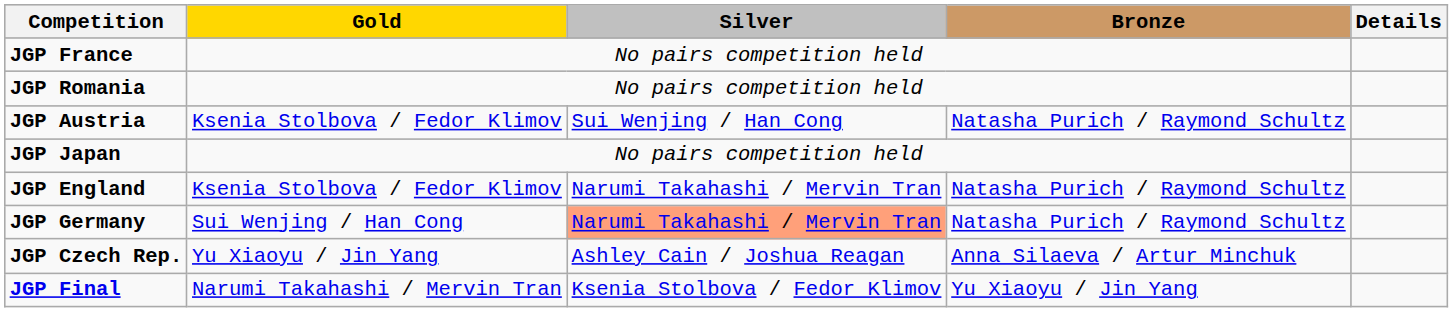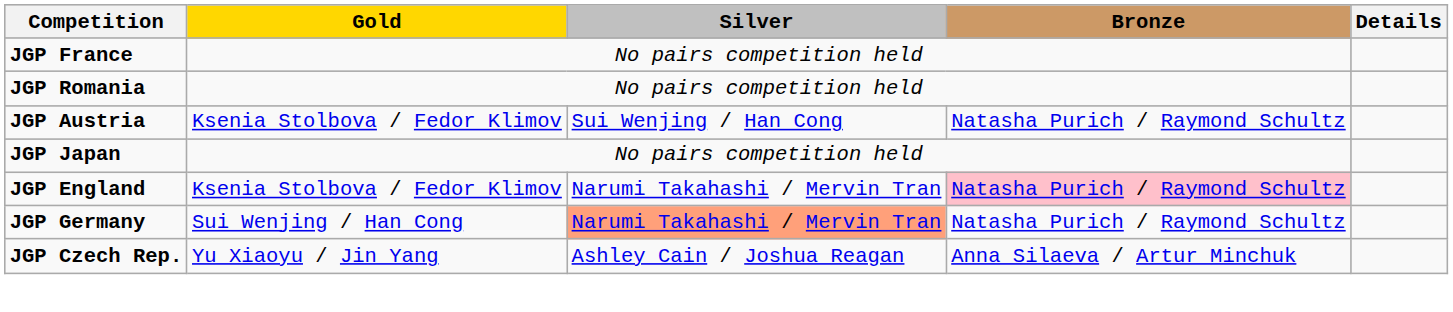JGP England | Bronze: no background -> pink background
- row: JGP Final | Narumi Takahashi / Mervin Tran | Ksenia Stolbova / Fedor Klimov | Yu Xiaoyu / Jin Yang
